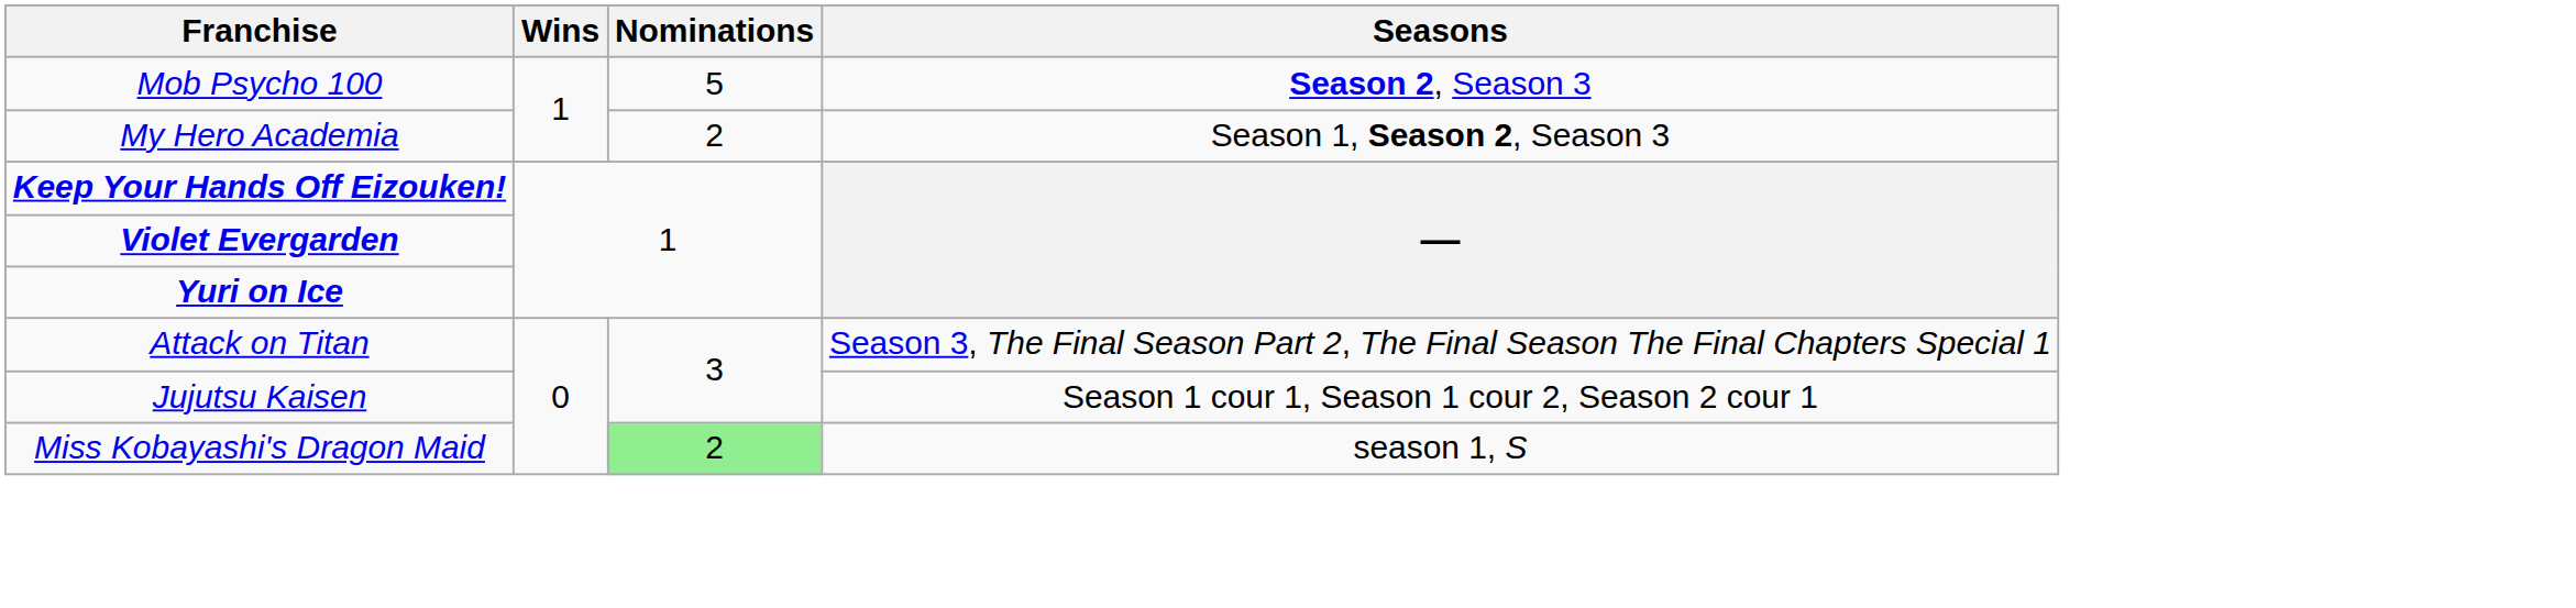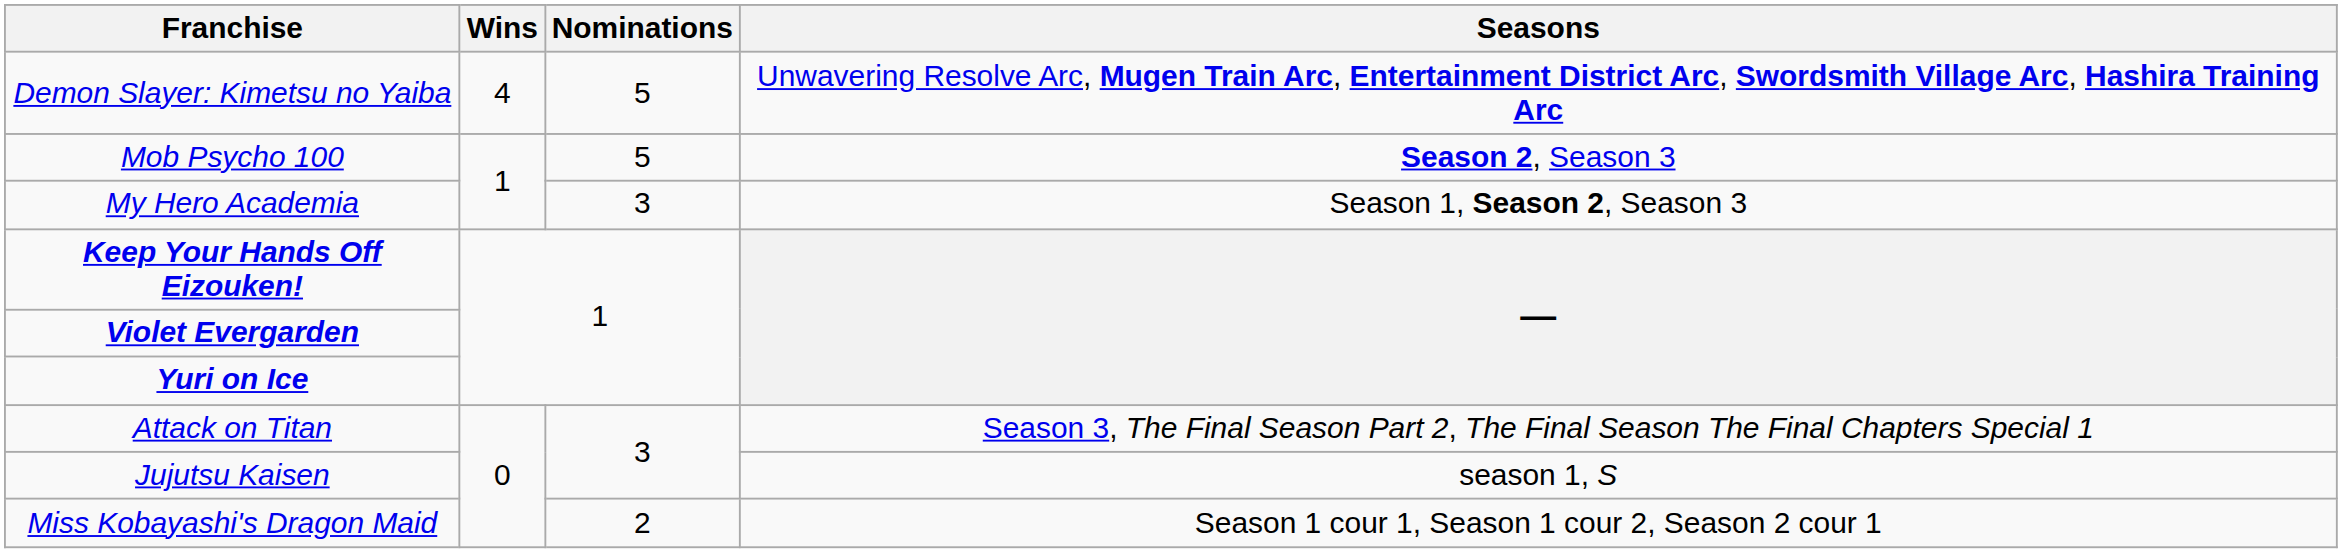+ row: Demon Slayer: Kimetsu no Yaiba | 4 | 5 | Unwavering Resolve Arc, Mugen Train Arc, Entertainment District Arc, Swordsmith Village Arc, Hashira Training Arc
My Hero Academia | Nominations: 2 -> 3
Jujutsu Kaisen | Seasons: Season 1 cour 1, Season 1 cour 2, Season 2 cour 1 -> season 1, S
Miss Kobayashi's Dragon Maid | Nominations: lightgreen background -> no background
Miss Kobayashi's Dragon Maid | Seasons: season 1, S -> Season 1 cour 1, Season 1 cour 2, Season 2 cour 1
